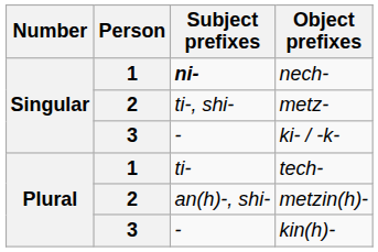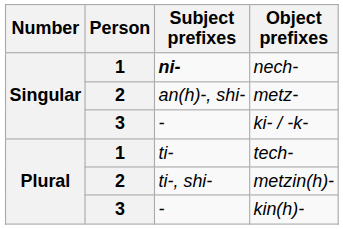metz- | Subject prefixes: ti-, shi- -> an(h)-, shi-
metzin(h)- | Subject prefixes: an(h)-, shi- -> ti-, shi-
